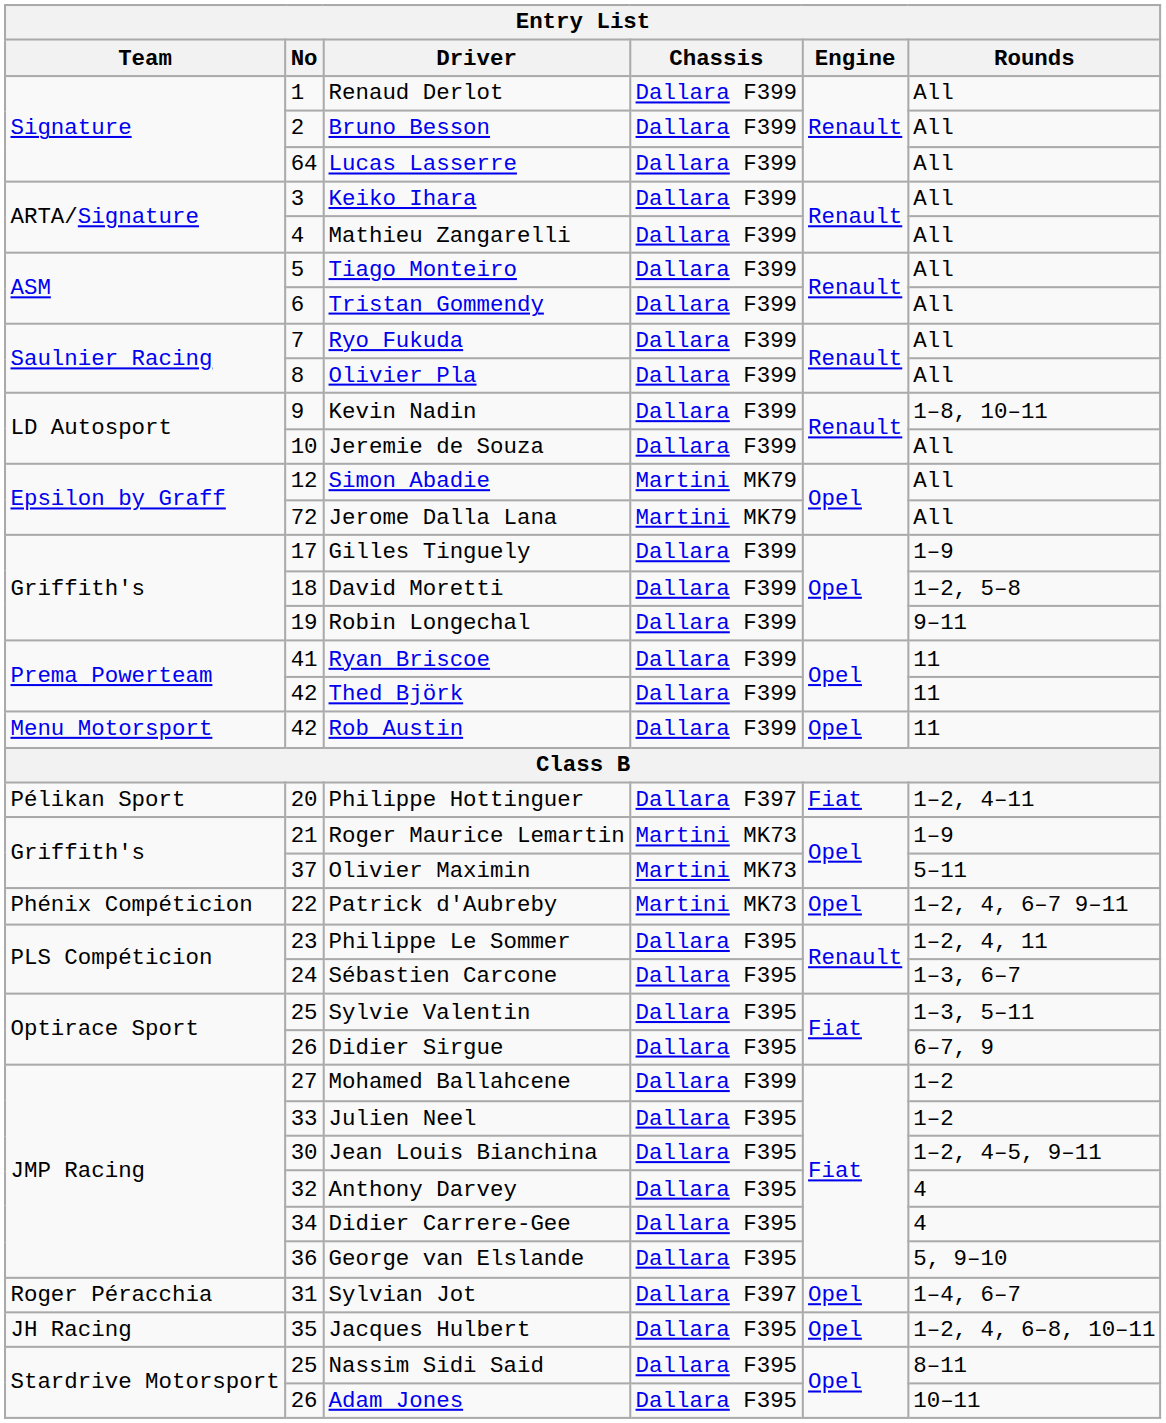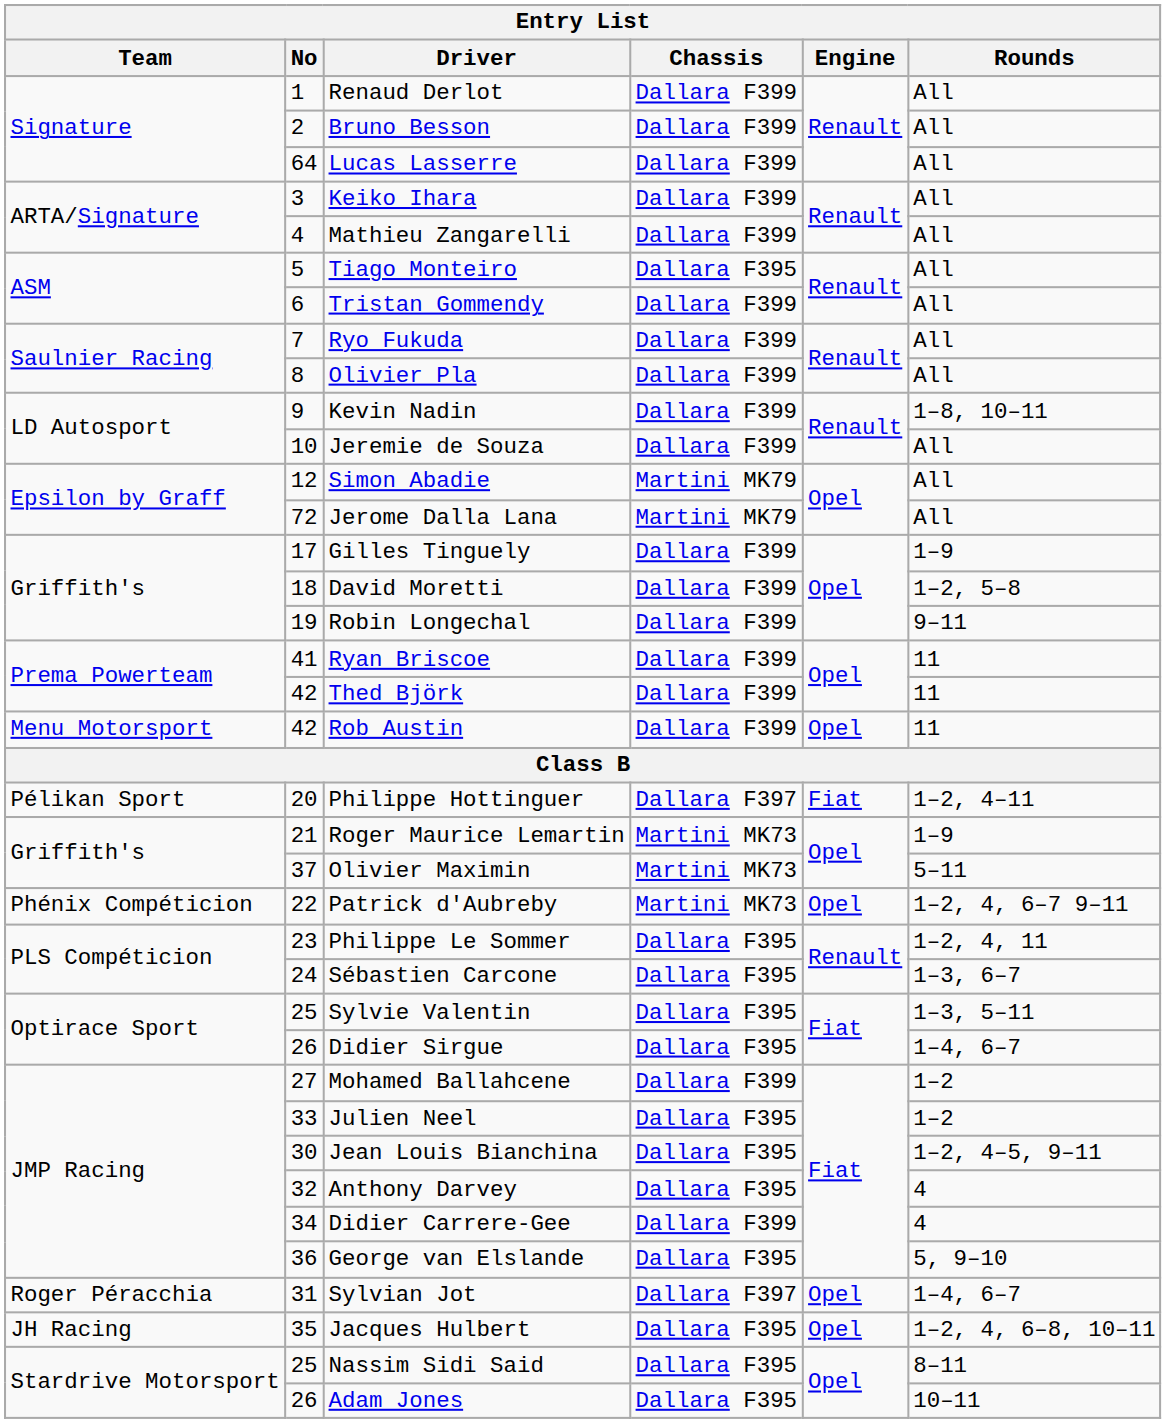Tiago Monteiro | Chassis: Dallara F399 -> Dallara F395
Didier Sirgue | Rounds: 6–7, 9 -> 1–4, 6–7
Didier Carrere-Gee | Chassis: Dallara F395 -> Dallara F399
